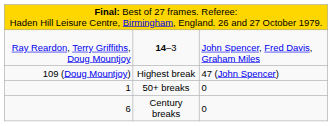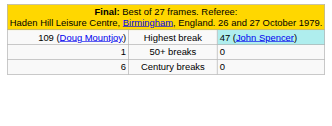- row: Ray Reardon, Terry Griffiths, Doug Mountjoy | 14–3 | John Spencer, Fred Davis, Graham Miles
109 (Doug Mountjoy) | column 3: no background -> paleturquoise background
